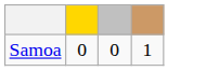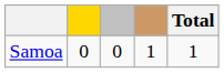+ column: Total | 1
